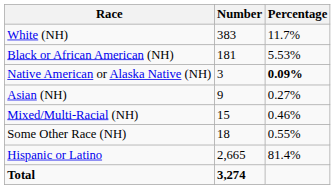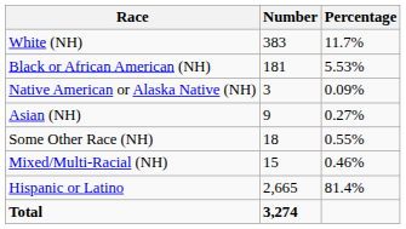Native American or Alaska Native (NH) | Percentage: bold -> normal
rows swapped: Some Other Race (NH) <-> Mixed/Multi-Racial (NH)
